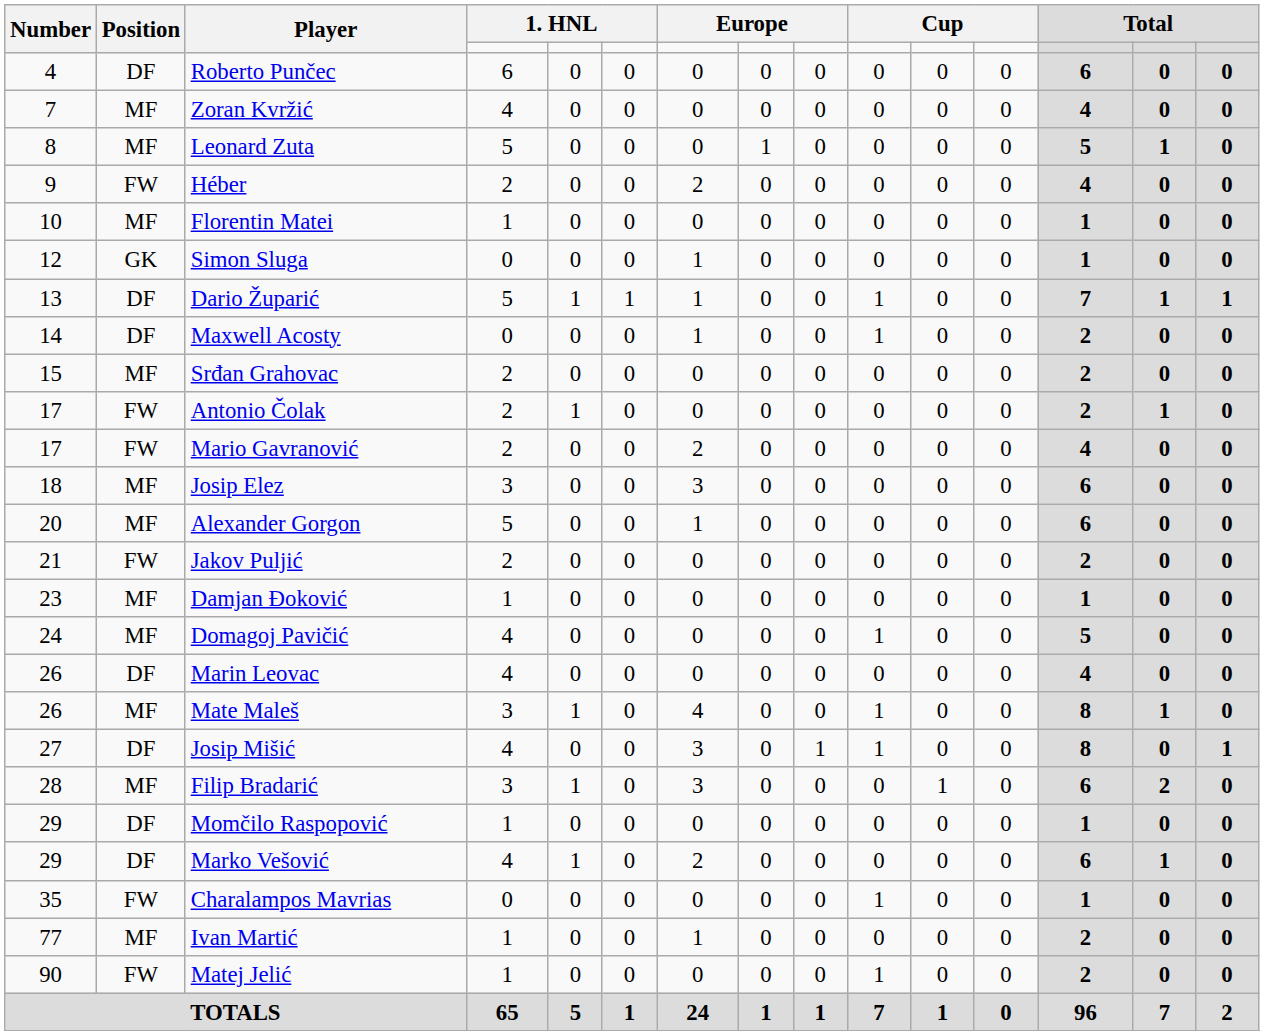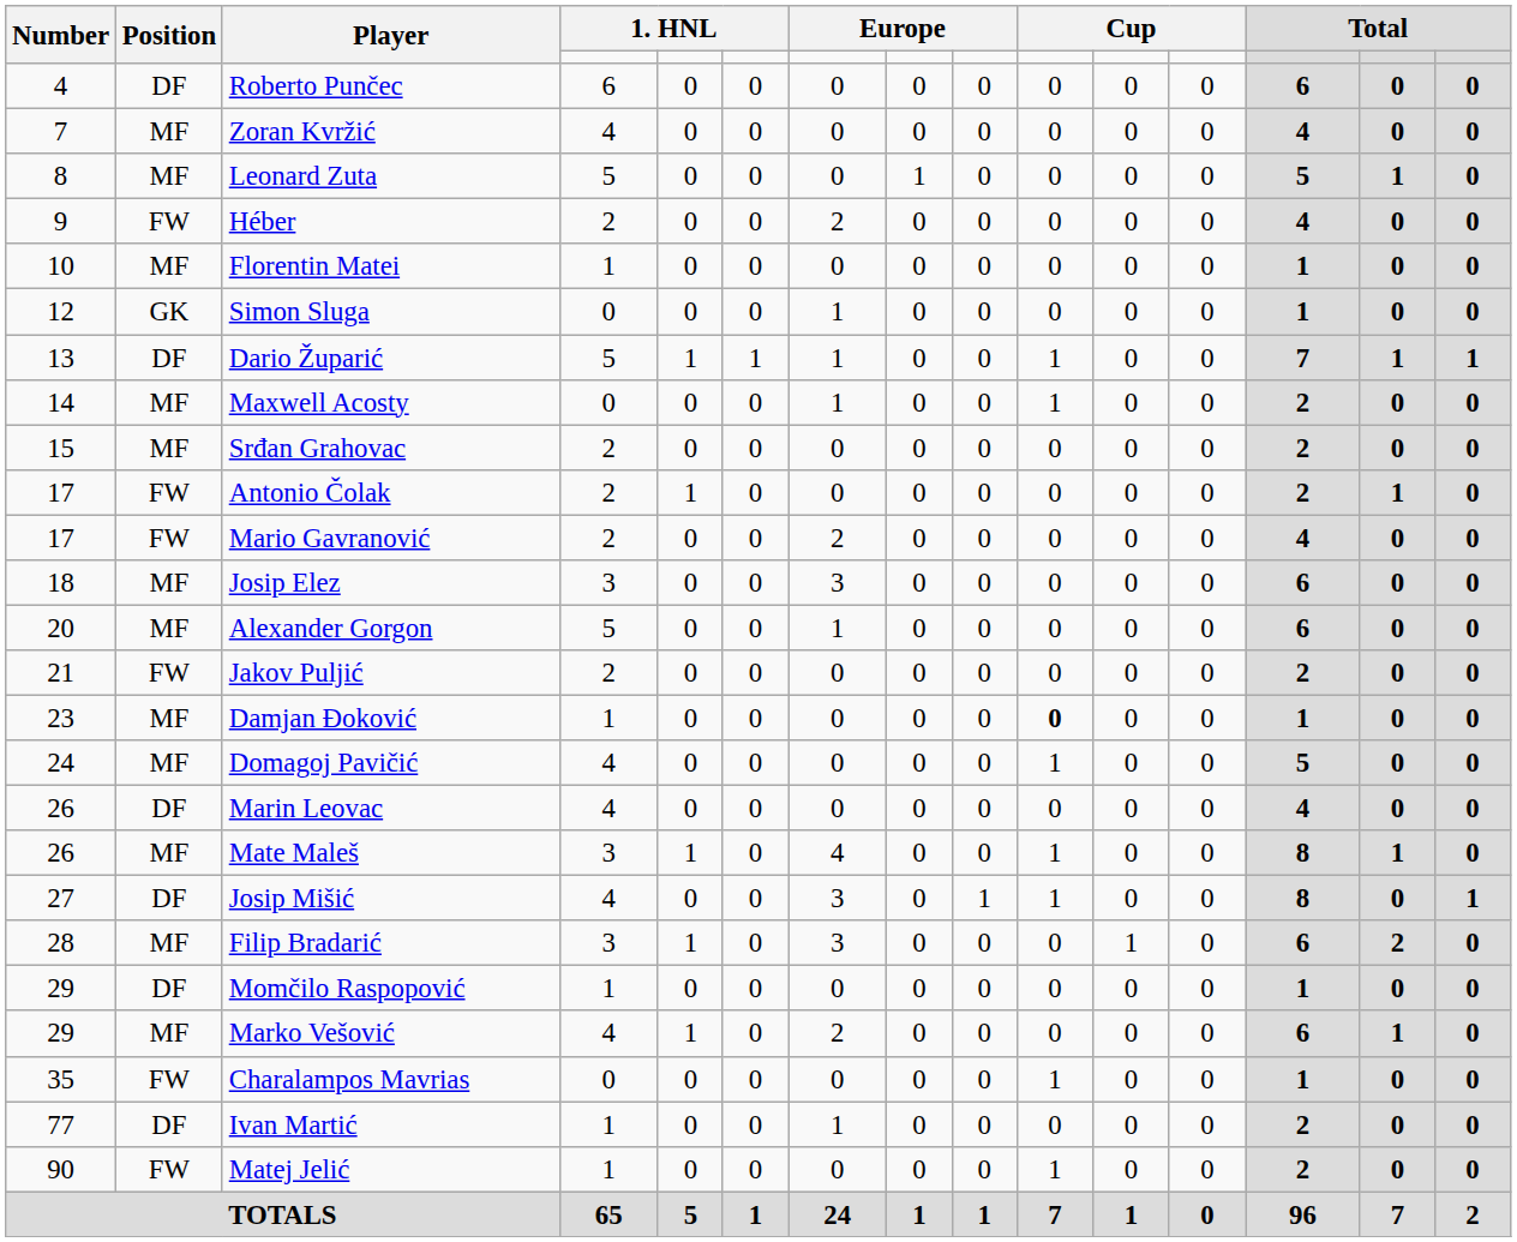Maxwell Acosty | Position: DF -> MF
Damjan Đoković | column 10: normal -> bold
Marko Vešović | Position: DF -> MF
Ivan Martić | Position: MF -> DF
